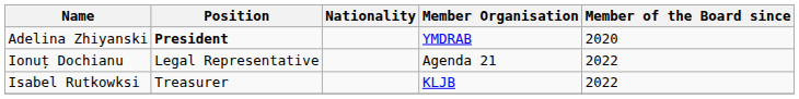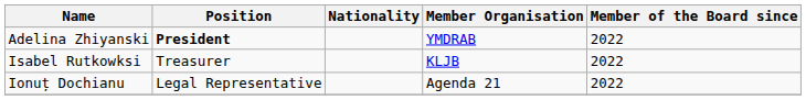Adelina Zhiyanski | Member of the Board since: 2020 -> 2022
rows swapped: Ionuț Dochianu <-> Isabel Rutkowksi
